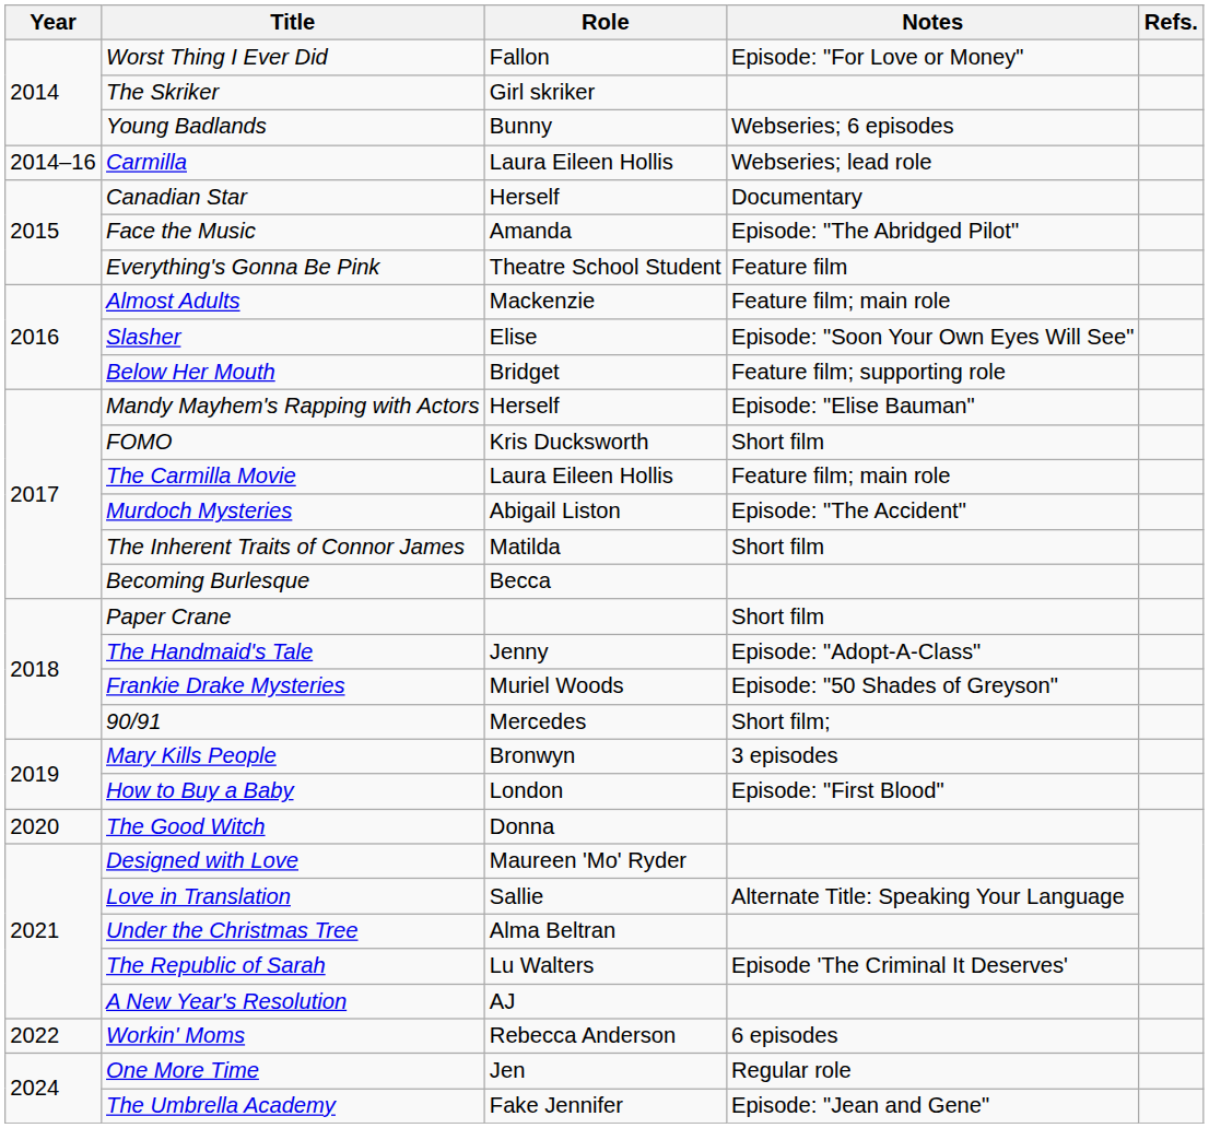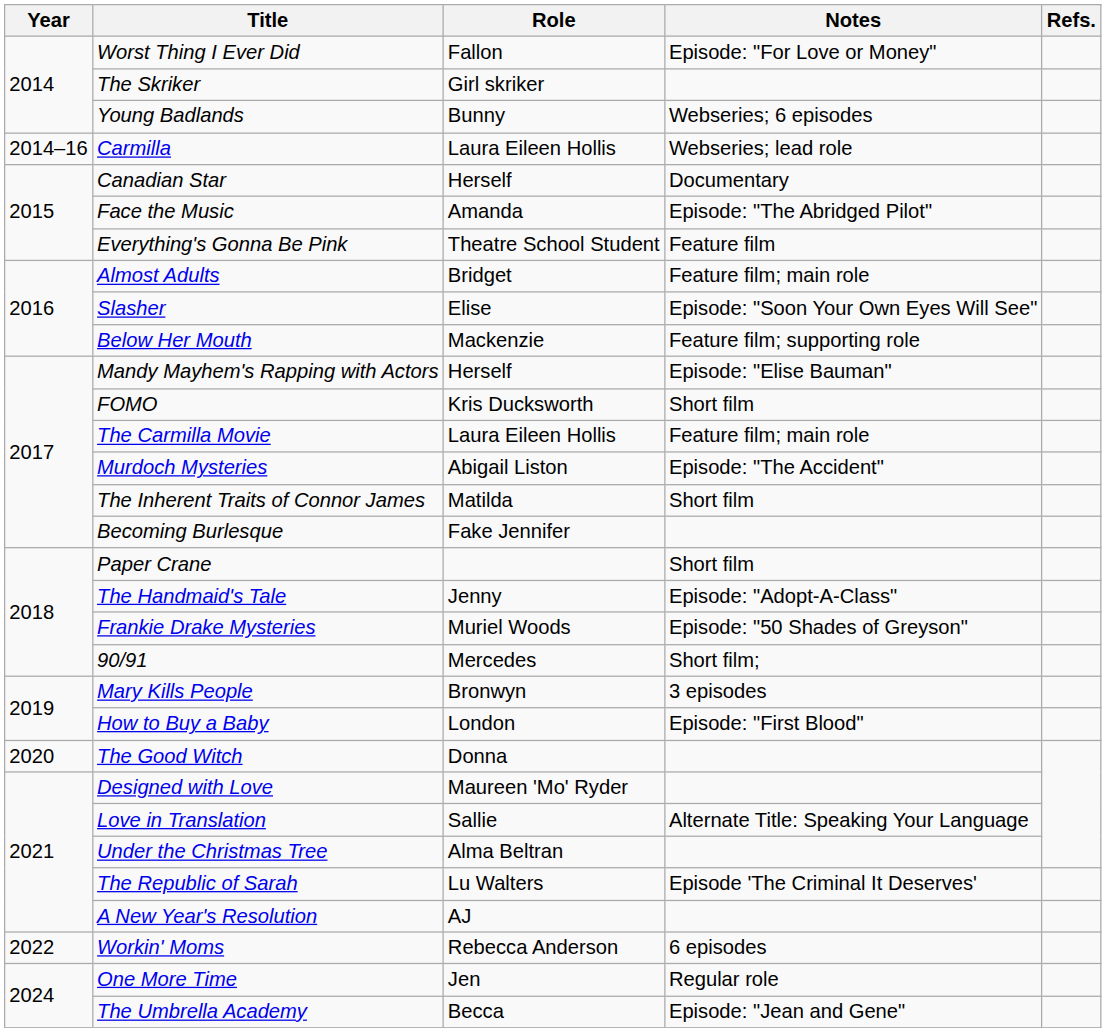Almost Adults | Role: Mackenzie -> Bridget
Below Her Mouth | Role: Bridget -> Mackenzie
Becoming Burlesque | Role: Becca -> Fake Jennifer
The Umbrella Academy | Role: Fake Jennifer -> Becca
